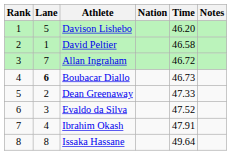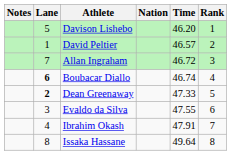columns swapped: Rank <-> Notes
David Peltier | Time: 46.58 -> 46.57
Boubacar Diallo | Time: 46.73 -> 46.74
Dean Greenaway | Lane: normal -> bold
Evaldo da Silva | Time: 47.52 -> 47.55
